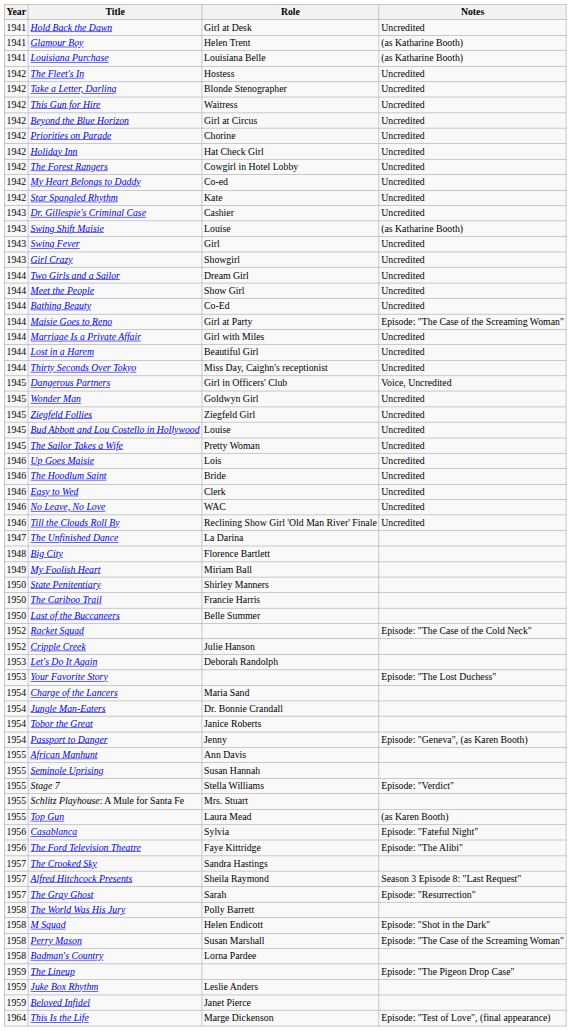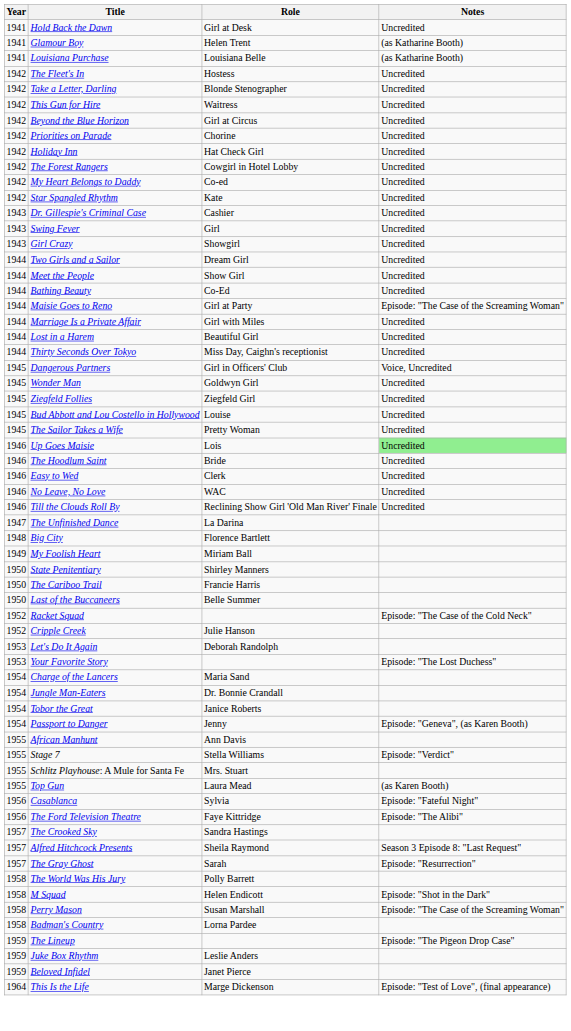- row: 1943 | Swing Shift Maisie | Louise | (as Katharine Booth)
Up Goes Maisie | Notes: no background -> lightgreen background
- row: 1955 | Seminole Uprising | Susan Hannah
